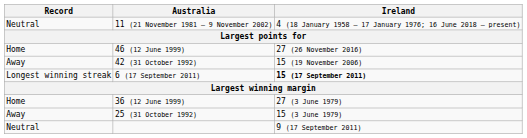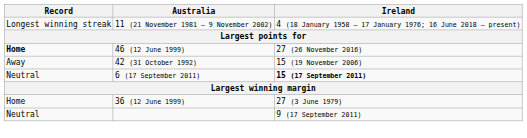11 (21 November 1981 – 9 November 2002) | Record: Neutral -> Longest winning streak
46 (12 June 1999) | Record: normal -> bold
6 (17 September 2011) | Record: Longest winning streak -> Neutral
- row: Away | 25 (31 October 1992) | 15 (3 June 1979)
